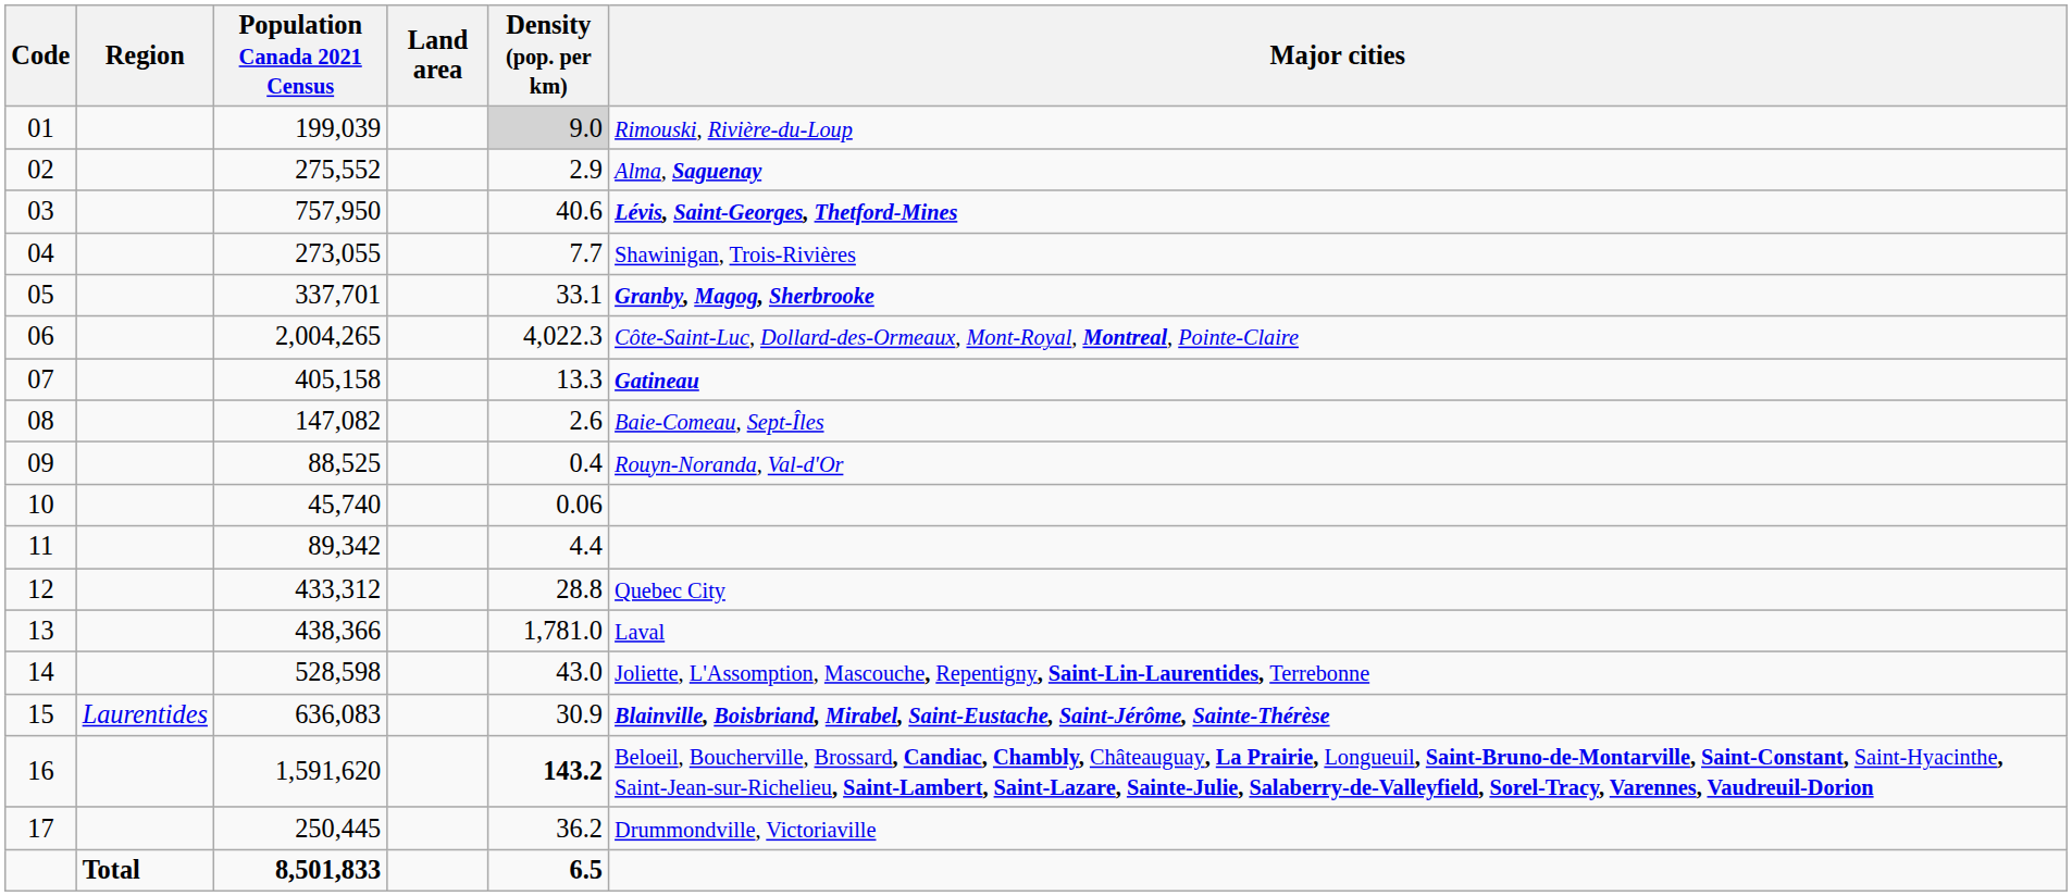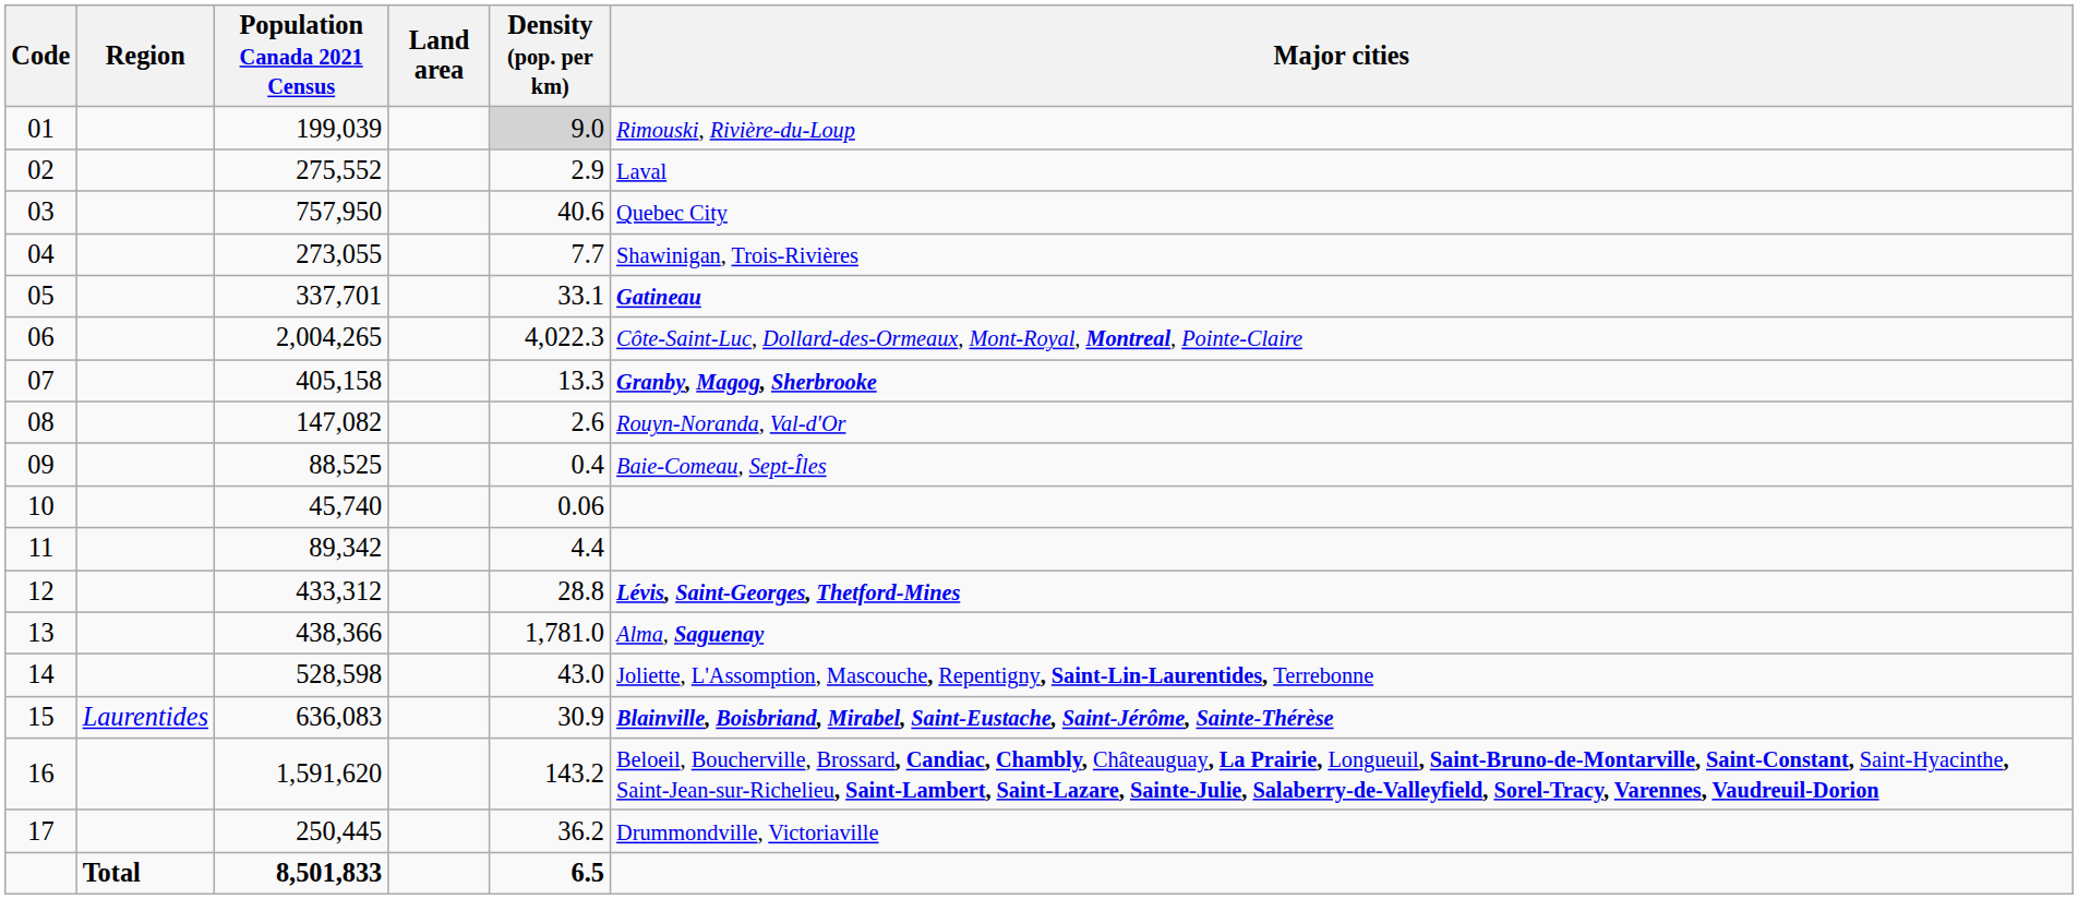02 | Major cities: Alma, Saguenay -> Laval
03 | Major cities: Lévis, Saint-Georges, Thetford-Mines -> Quebec City
05 | Major cities: Granby, Magog, Sherbrooke -> Gatineau
07 | Major cities: Gatineau -> Granby, Magog, Sherbrooke
08 | Major cities: Baie-Comeau, Sept-Îles -> Rouyn-Noranda, Val-d'Or
09 | Major cities: Rouyn-Noranda, Val-d'Or -> Baie-Comeau, Sept-Îles
12 | Major cities: Quebec City -> Lévis, Saint-Georges, Thetford-Mines
13 | Major cities: Laval -> Alma, Saguenay
16 | Density (pop. per km): bold -> normal
